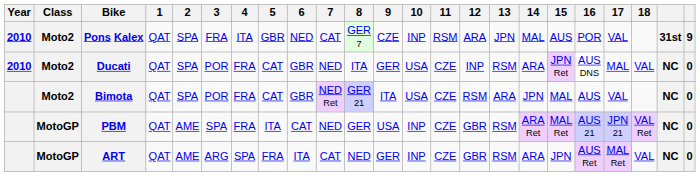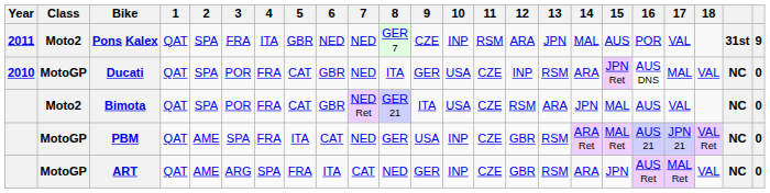Pons Kalex | Year: 2010 -> 2011
Pons Kalex | 7: CAT -> NED
Ducati | Class: Moto2 -> MotoGP
